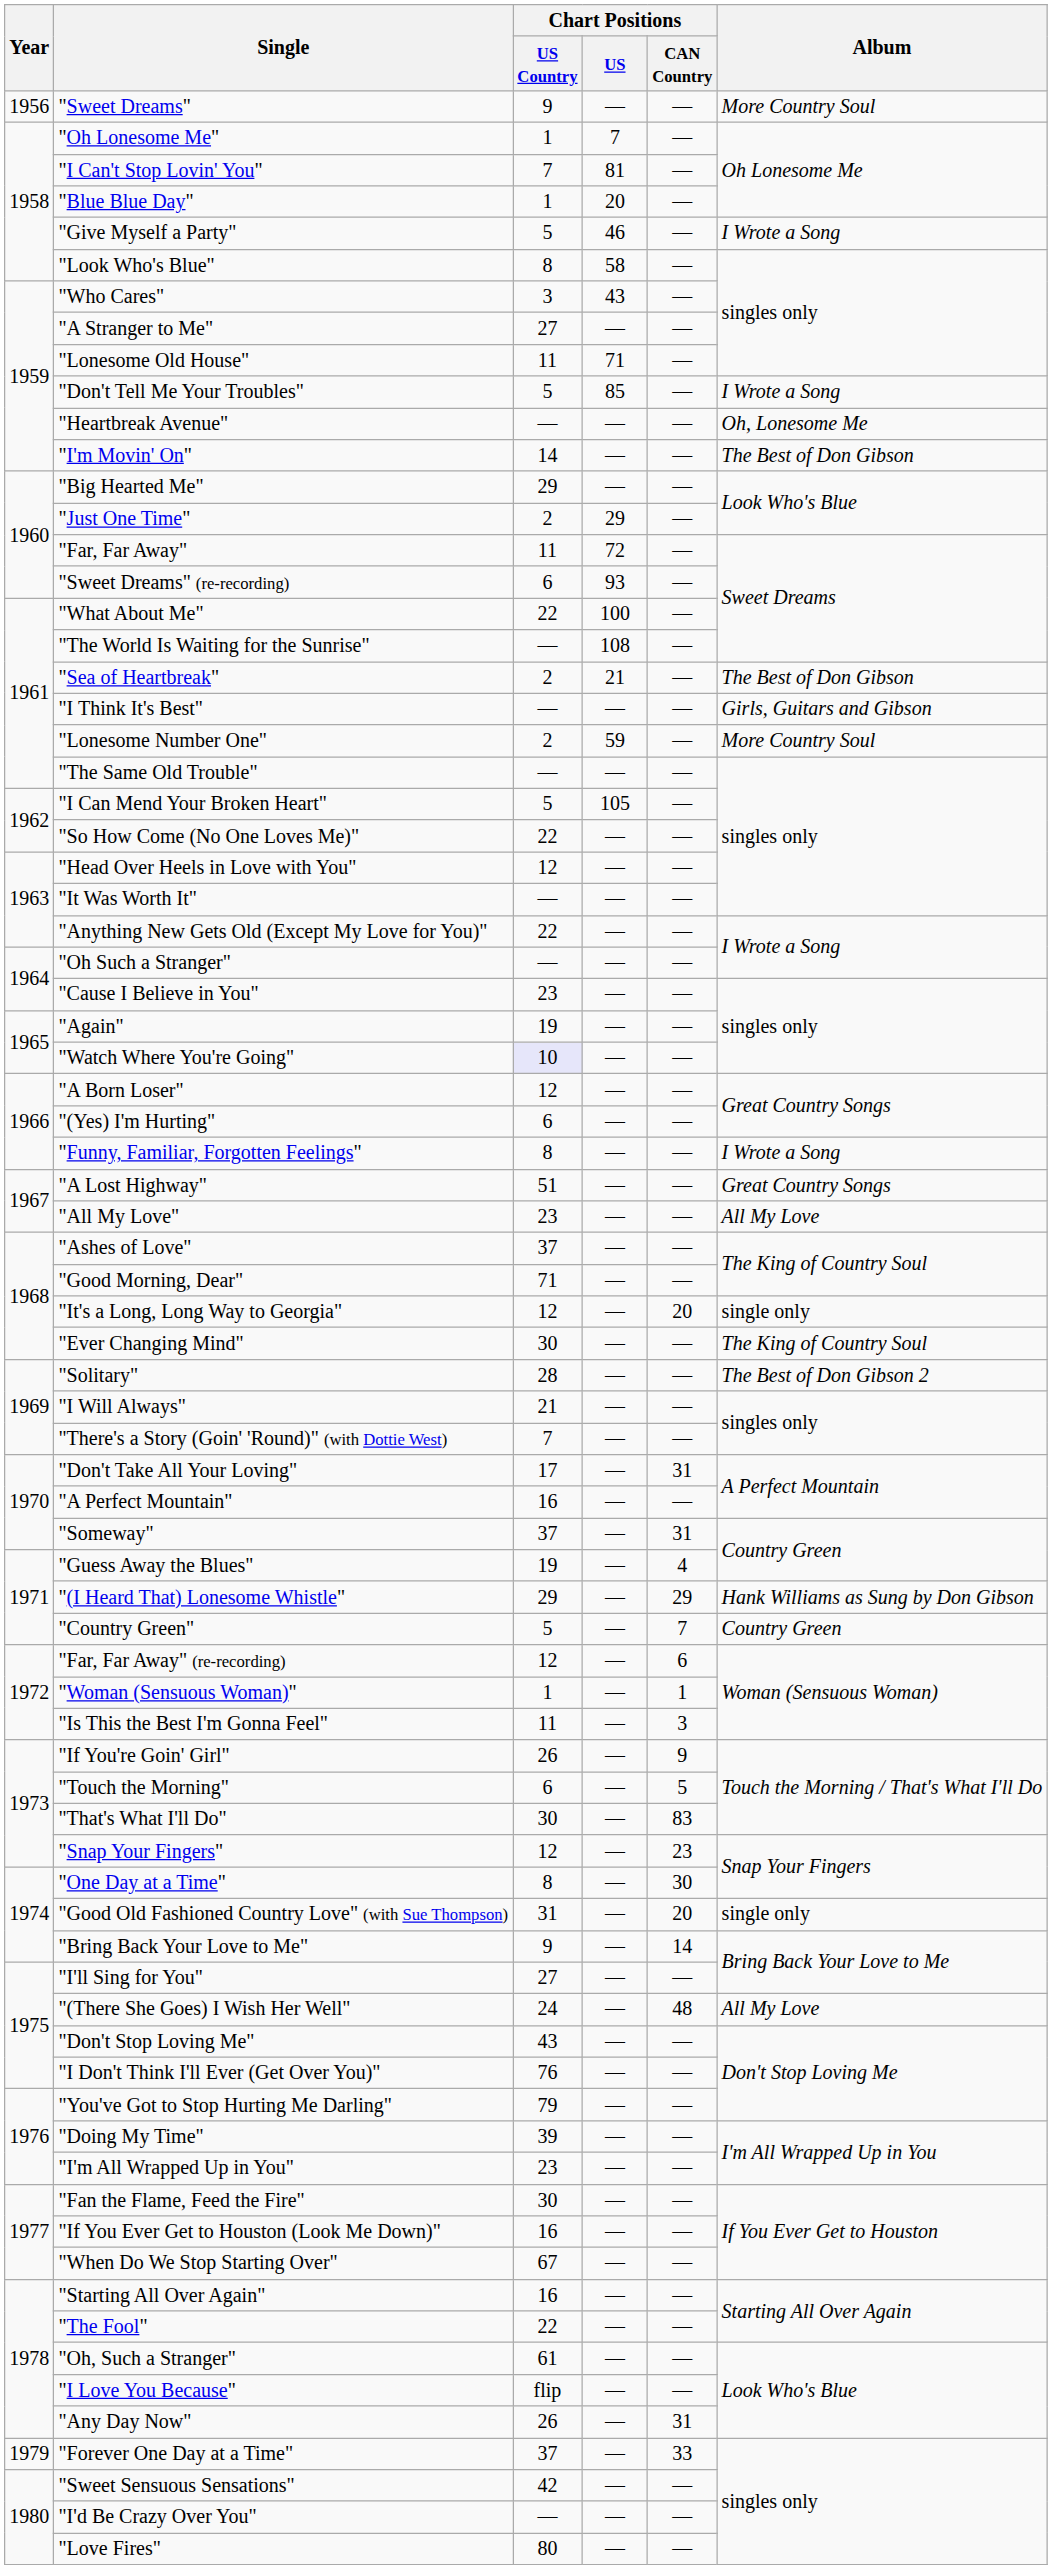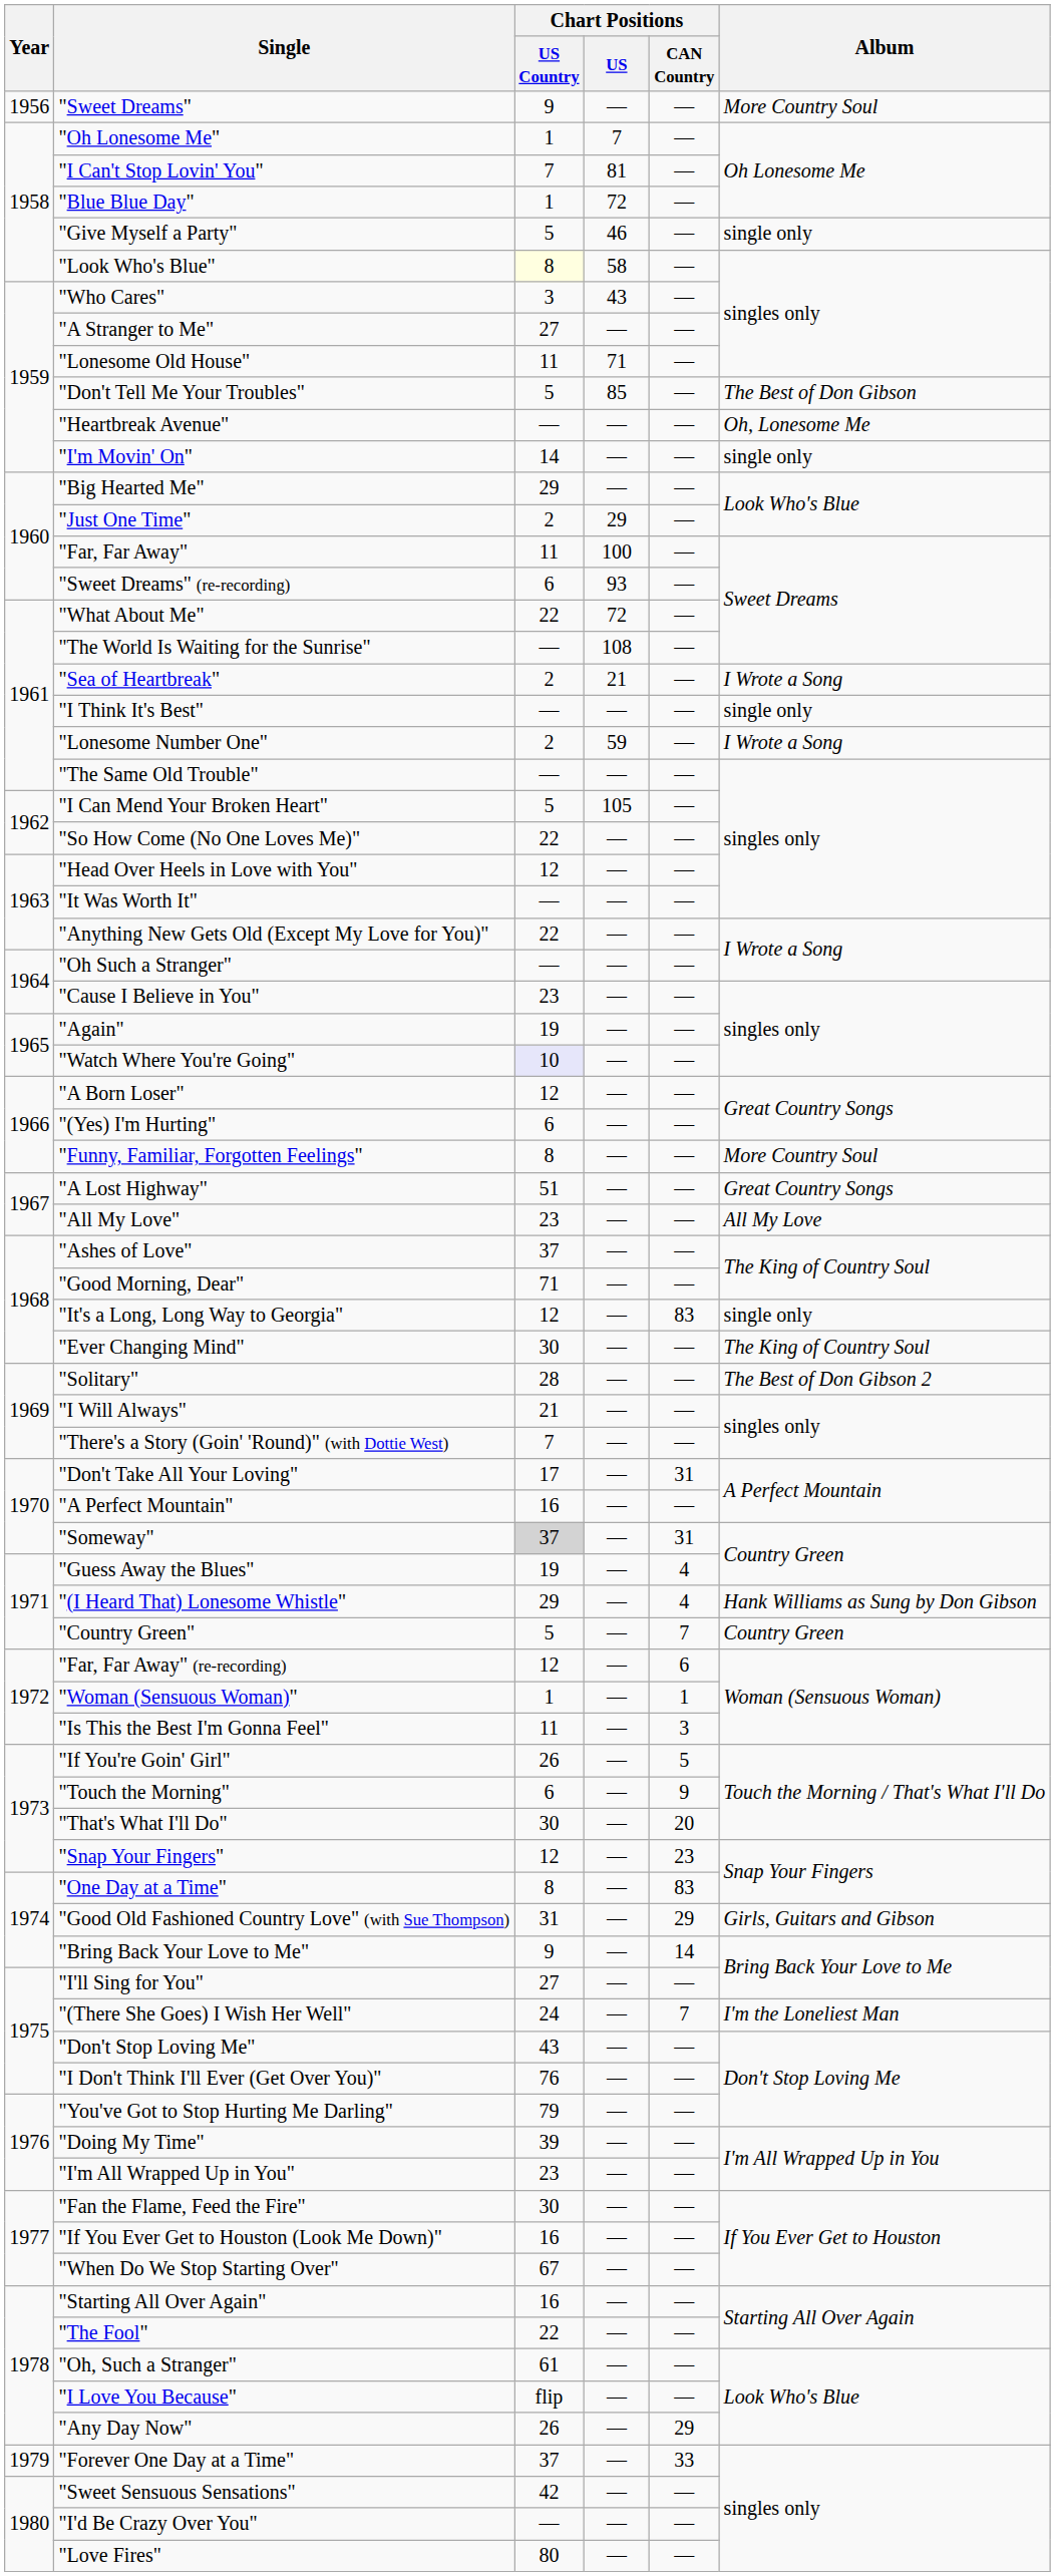"Blue Blue Day" | Chart Positions / US: 20 -> 72
"Give Myself a Party" | Album: I Wrote a Song -> single only
"Look Who's Blue" | Chart Positions / US Country: no background -> lightyellow background
"Don't Tell Me Your Troubles" | Album: I Wrote a Song -> The Best of Don Gibson
"I'm Movin' On" | Album: The Best of Don Gibson -> single only
"Far, Far Away" | Chart Positions / US: 72 -> 100
"What About Me" | Chart Positions / US: 100 -> 72
"Sea of Heartbreak" | Album: The Best of Don Gibson -> I Wrote a Song
"I Think It's Best" | Album: Girls, Guitars and Gibson -> single only
"Lonesome Number One" | Album: More Country Soul -> I Wrote a Song
"Funny, Familiar, Forgotten Feelings" | Album: I Wrote a Song -> More Country Soul
"It's a Long, Long Way to Georgia" | Chart Positions / CAN Country: 20 -> 83
"Someway" | Chart Positions / US Country: no background -> lightgrey background
"(I Heard That) Lonesome Whistle" | Chart Positions / CAN Country: 29 -> 4
"If You're Goin' Girl" | Chart Positions / CAN Country: 9 -> 5
"Touch the Morning" | Chart Positions / CAN Country: 5 -> 9
"That's What I'll Do" | Chart Positions / CAN Country: 83 -> 20
"One Day at a Time" | Chart Positions / CAN Country: 30 -> 83
"Good Old Fashioned Country Love" (with Sue Thompson) | Chart Positions / CAN Country: 20 -> 29
"Good Old Fashioned Country Love" (with Sue Thompson) | Album: single only -> Girls, Guitars and Gibson
"(There She Goes) I Wish Her Well" | Chart Positions / CAN Country: 48 -> 7
"(There She Goes) I Wish Her Well" | Album: All My Love -> I'm the Loneliest Man
"Any Day Now" | Chart Positions / CAN Country: 31 -> 29
